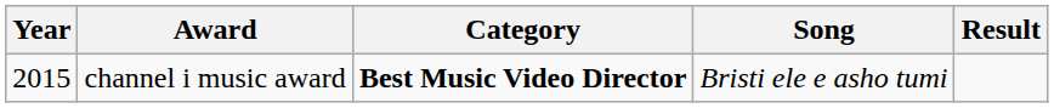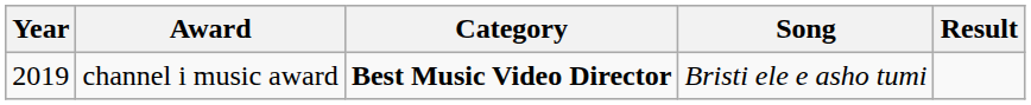channel i music award | Year: 2015 -> 2019
